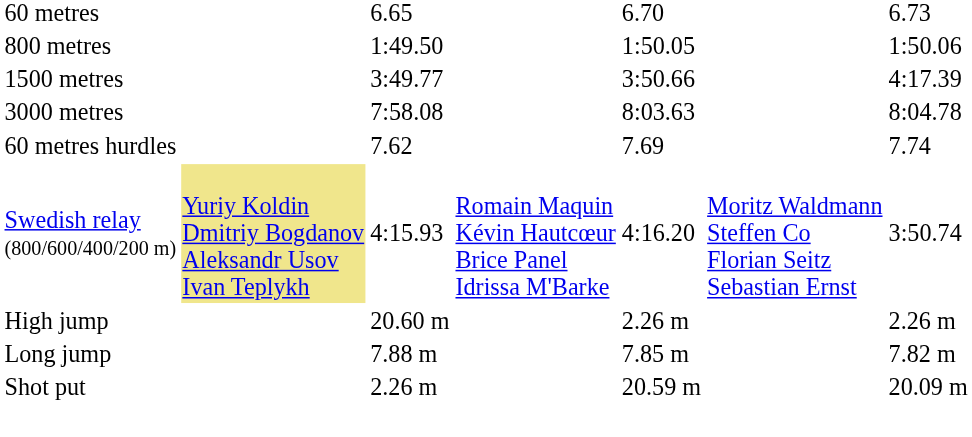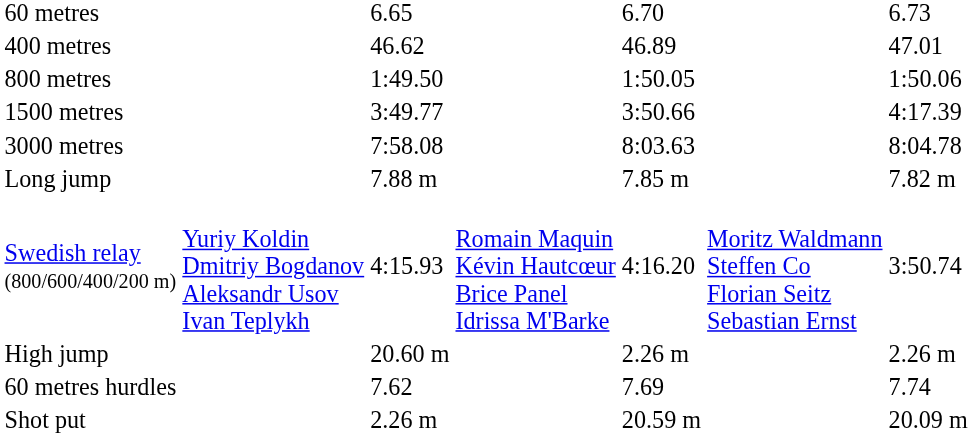+ row: 400 metres | 46.62 | 46.89 | 47.01
rows swapped: 60 metres hurdles <-> Long jump
Swedish relay (800/600/400/200 m) | column 2: khaki background -> no background
